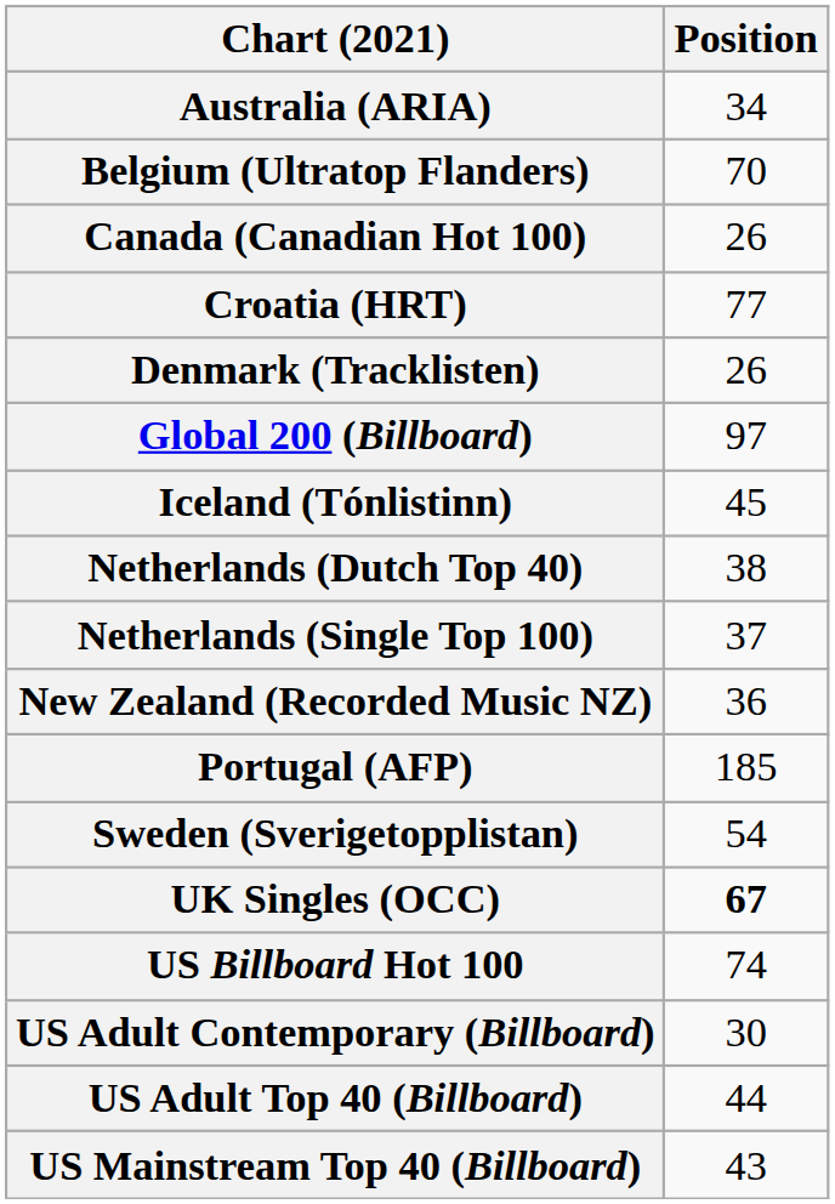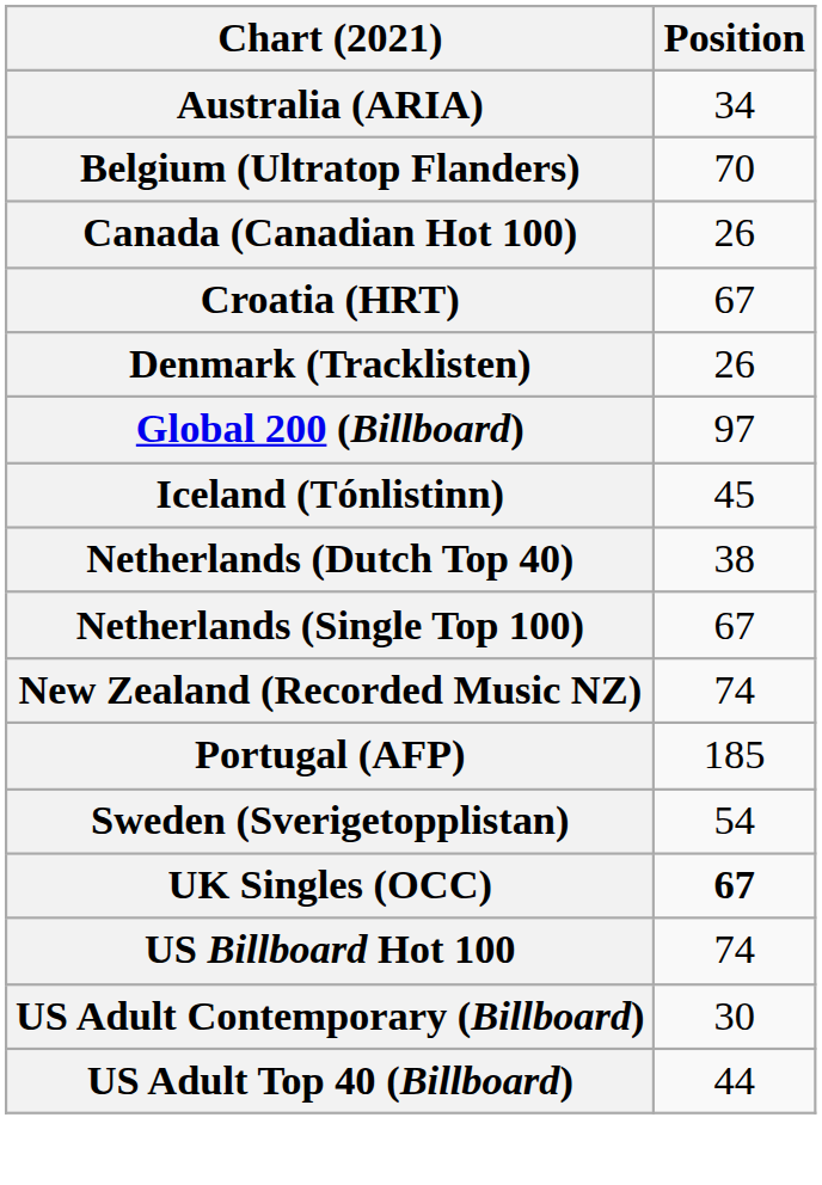Croatia (HRT) | Position: 77 -> 67
Netherlands (Single Top 100) | Position: 37 -> 67
New Zealand (Recorded Music NZ) | Position: 36 -> 74
- row: US Mainstream Top 40 (Billboard) | 43
